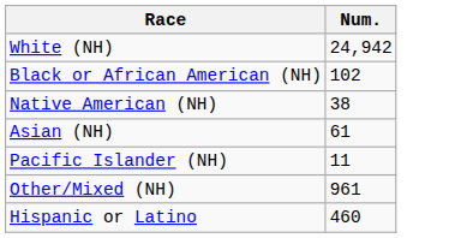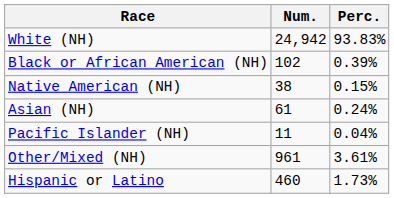+ column: Perc. | 93.83% | 0.39% | 0.15% | 0.24% | 0.04% | 3.61% | 1.73%
